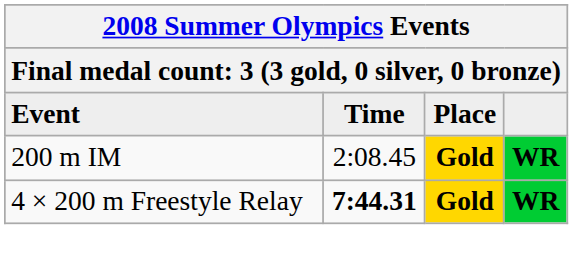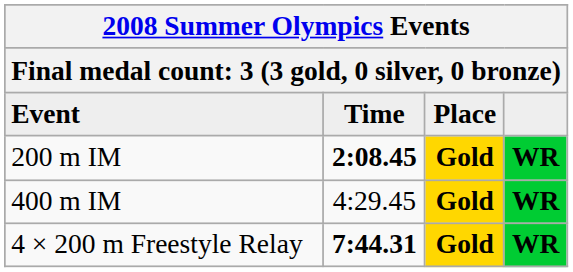200 m IM | Time: normal -> bold
+ row: 400 m IM | 4:29.45 | Gold | WR
